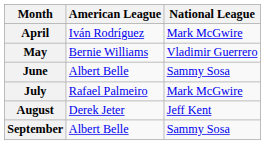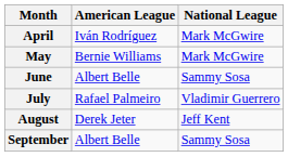May | National League: Vladimir Guerrero -> Mark McGwire
July | National League: Mark McGwire -> Vladimir Guerrero
